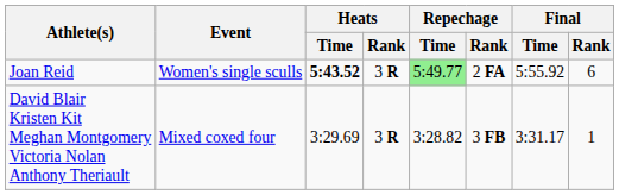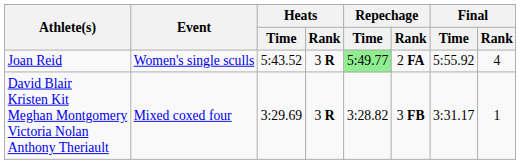Joan Reid | Heats / Time: bold -> normal
Joan Reid | Final / Rank: 6 -> 4
